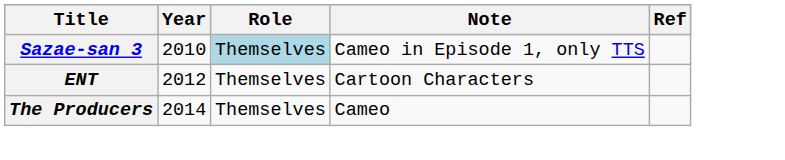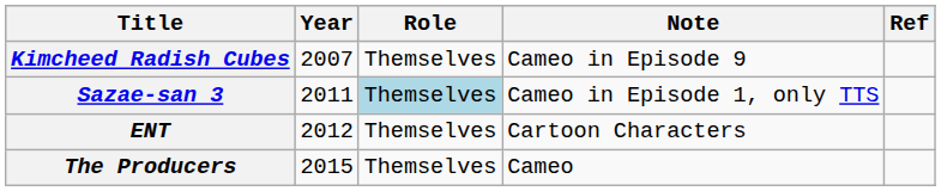+ row: Kimcheed Radish Cubes | 2007 | Themselves | Cameo in Episode 9
Sazae-san 3 | Year: 2010 -> 2011
The Producers | Year: 2014 -> 2015
